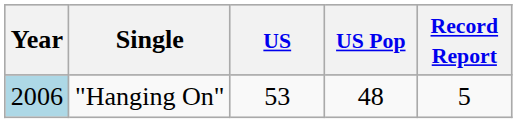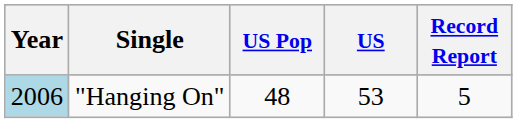columns swapped: US <-> US Pop
